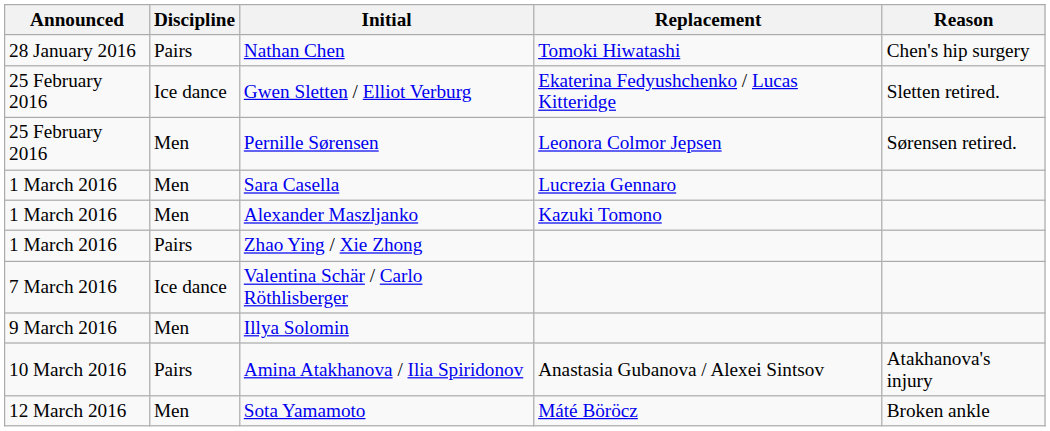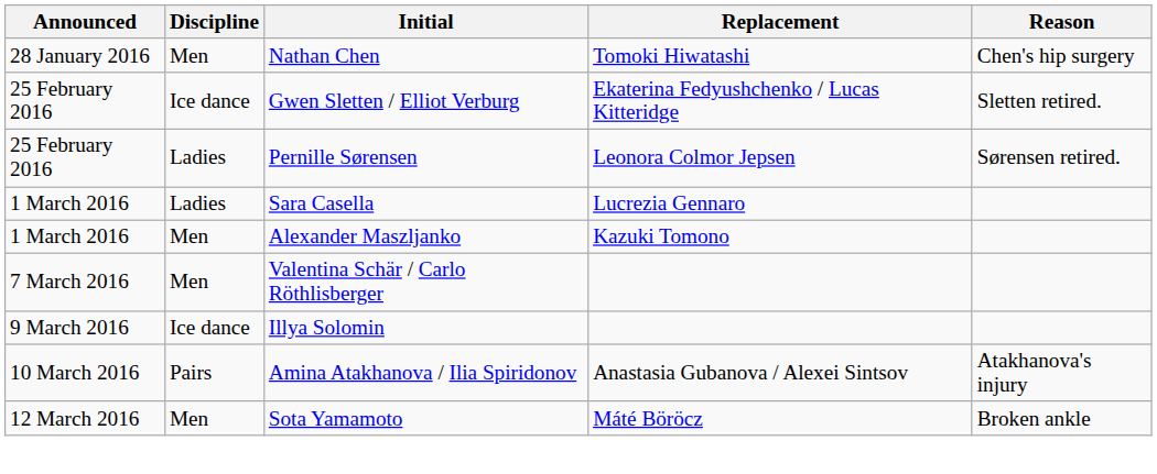Nathan Chen | Discipline: Pairs -> Men
Pernille Sørensen | Discipline: Men -> Ladies
Sara Casella | Discipline: Men -> Ladies
- row: 1 March 2016 | Pairs | Zhao Ying / Xie Zhong
Valentina Schär / Carlo Röthlisberger | Discipline: Ice dance -> Men
Illya Solomin | Discipline: Men -> Ice dance
